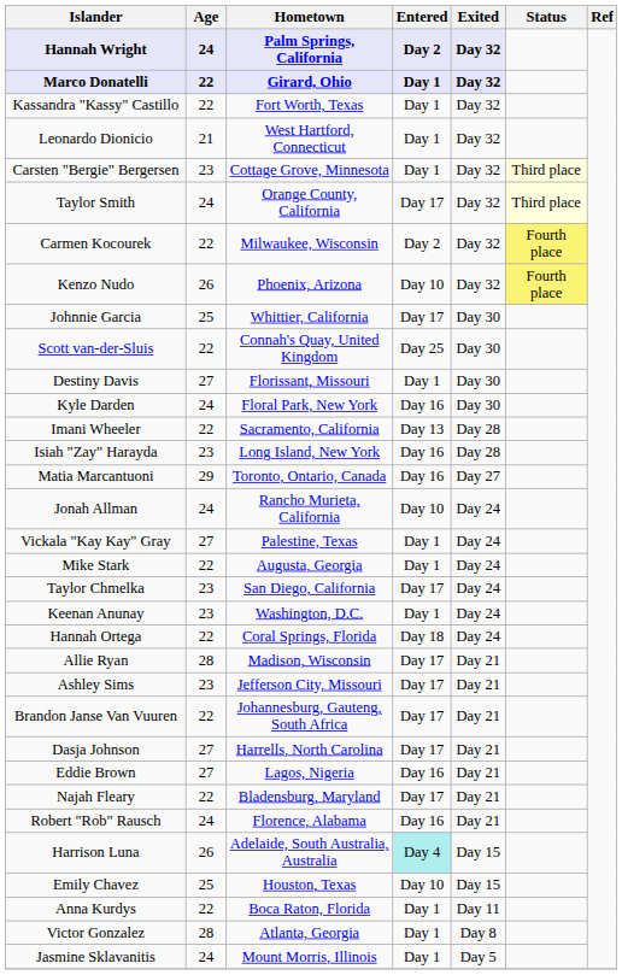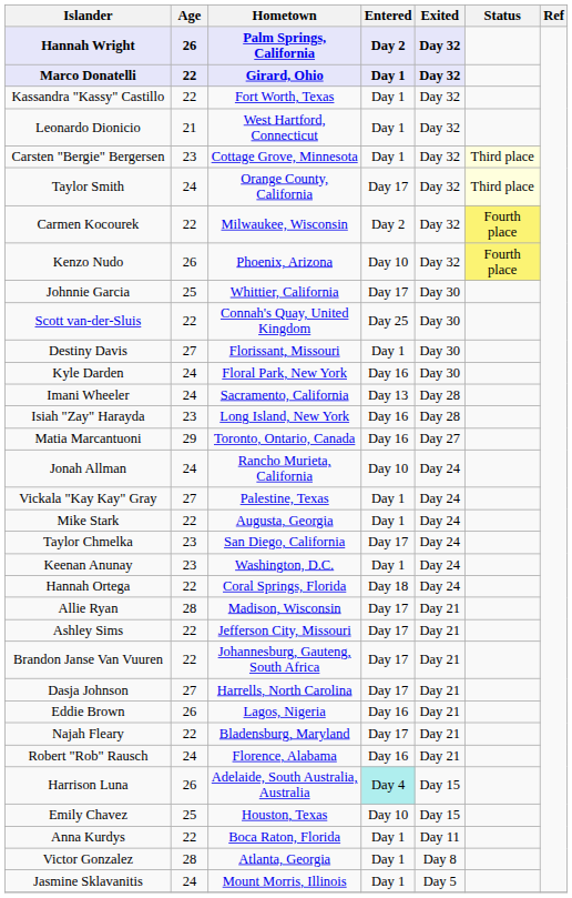Hannah Wright | Age: 24 -> 26
Imani Wheeler | Age: 22 -> 24
Ashley Sims | Age: 23 -> 22
Eddie Brown | Age: 27 -> 26
